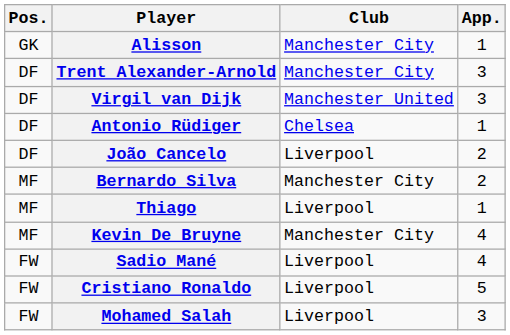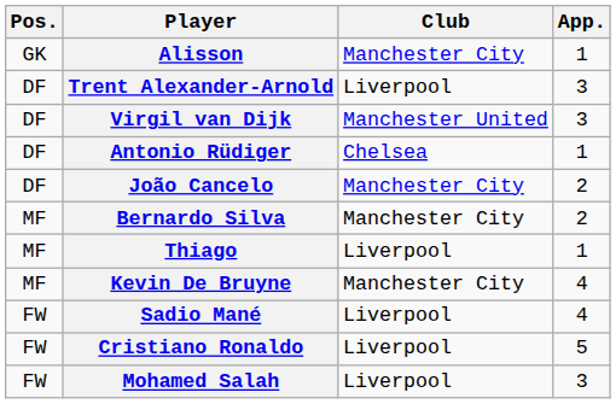Trent Alexander-Arnold | Club: Manchester City -> Liverpool
João Cancelo | Club: Liverpool -> Manchester City
